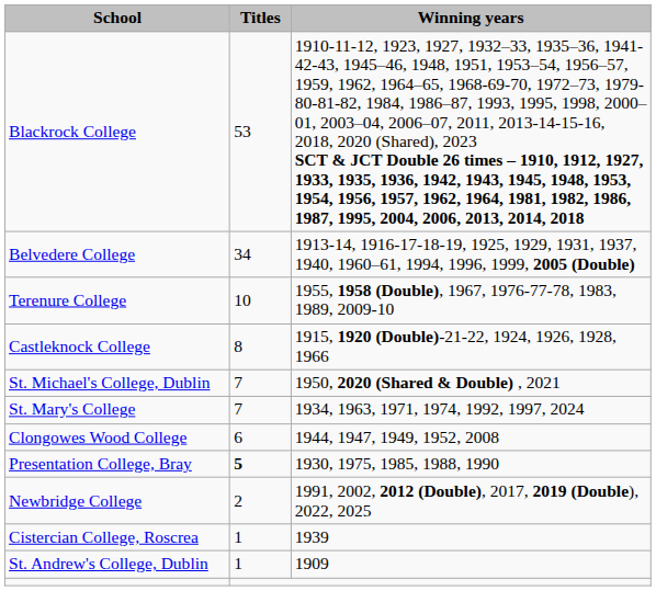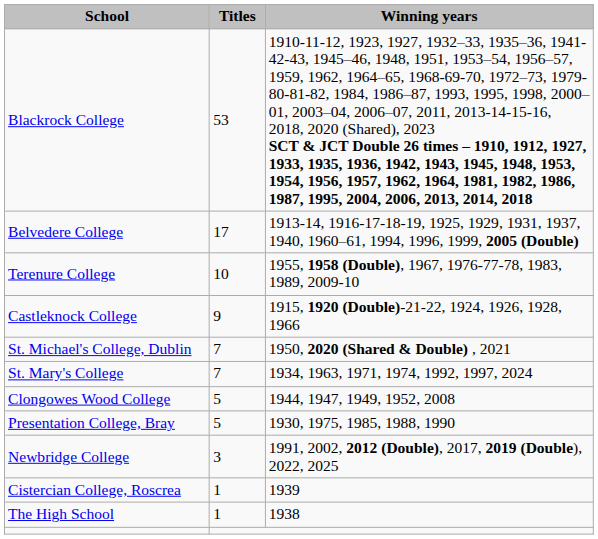Belvedere College | Titles: 34 -> 17
Castleknock College | Titles: 8 -> 9
Clongowes Wood College | Titles: 6 -> 5
Presentation College, Bray | Titles: bold -> normal
Newbridge College | Titles: 2 -> 3
+ row: The High School | 1 | 1938
- row: St. Andrew's College, Dublin | 1 | 1909
